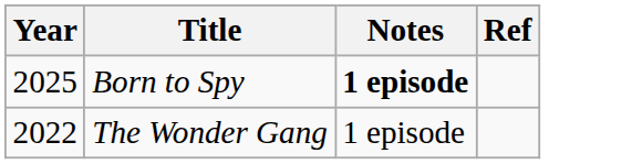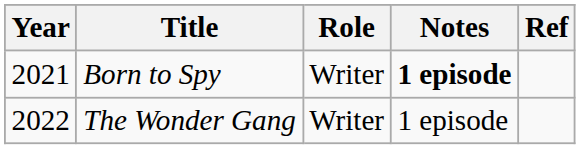+ column: Role | Writer | Writer
Born to Spy | Year: 2025 -> 2021
